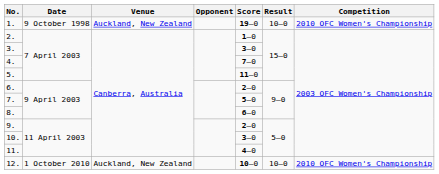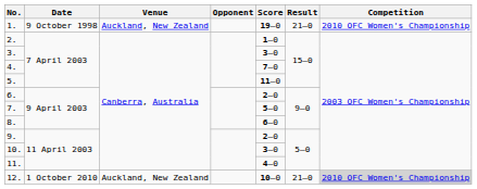1. | Result: 10–0 -> 21–0
12. | Result: 10–0 -> 21–0
12. | Competition: no background -> lightgrey background
